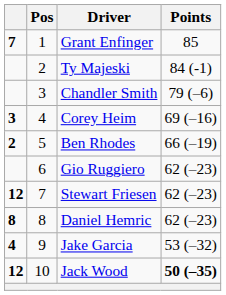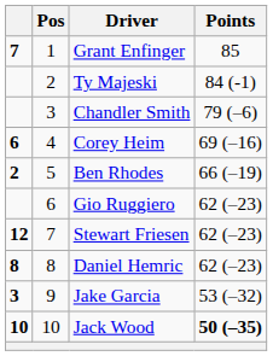Corey Heim | column 1: 3 -> 6
Jake Garcia | column 1: 4 -> 3
Jack Wood | column 1: 12 -> 10
